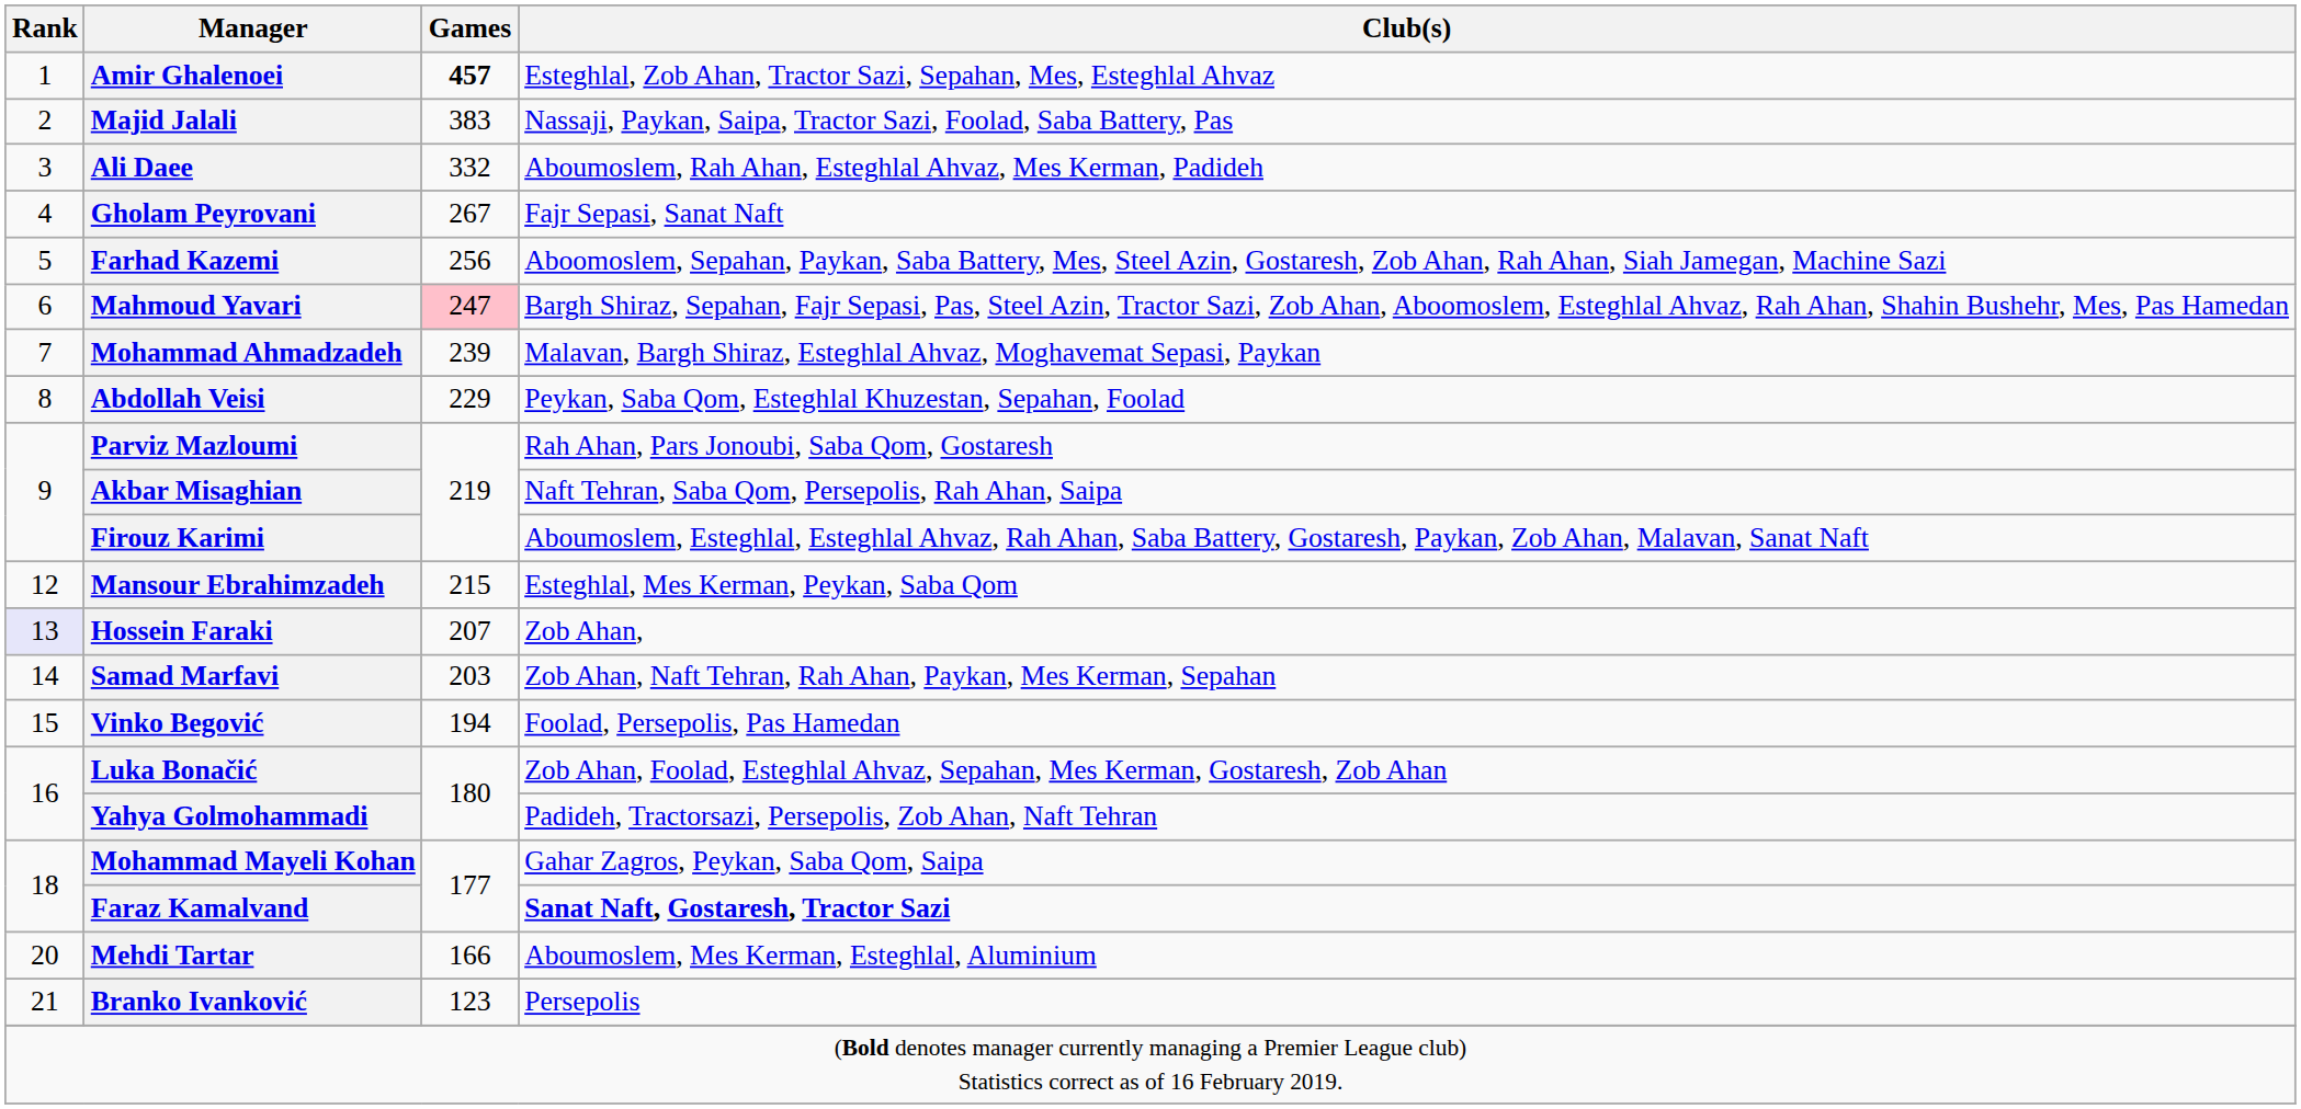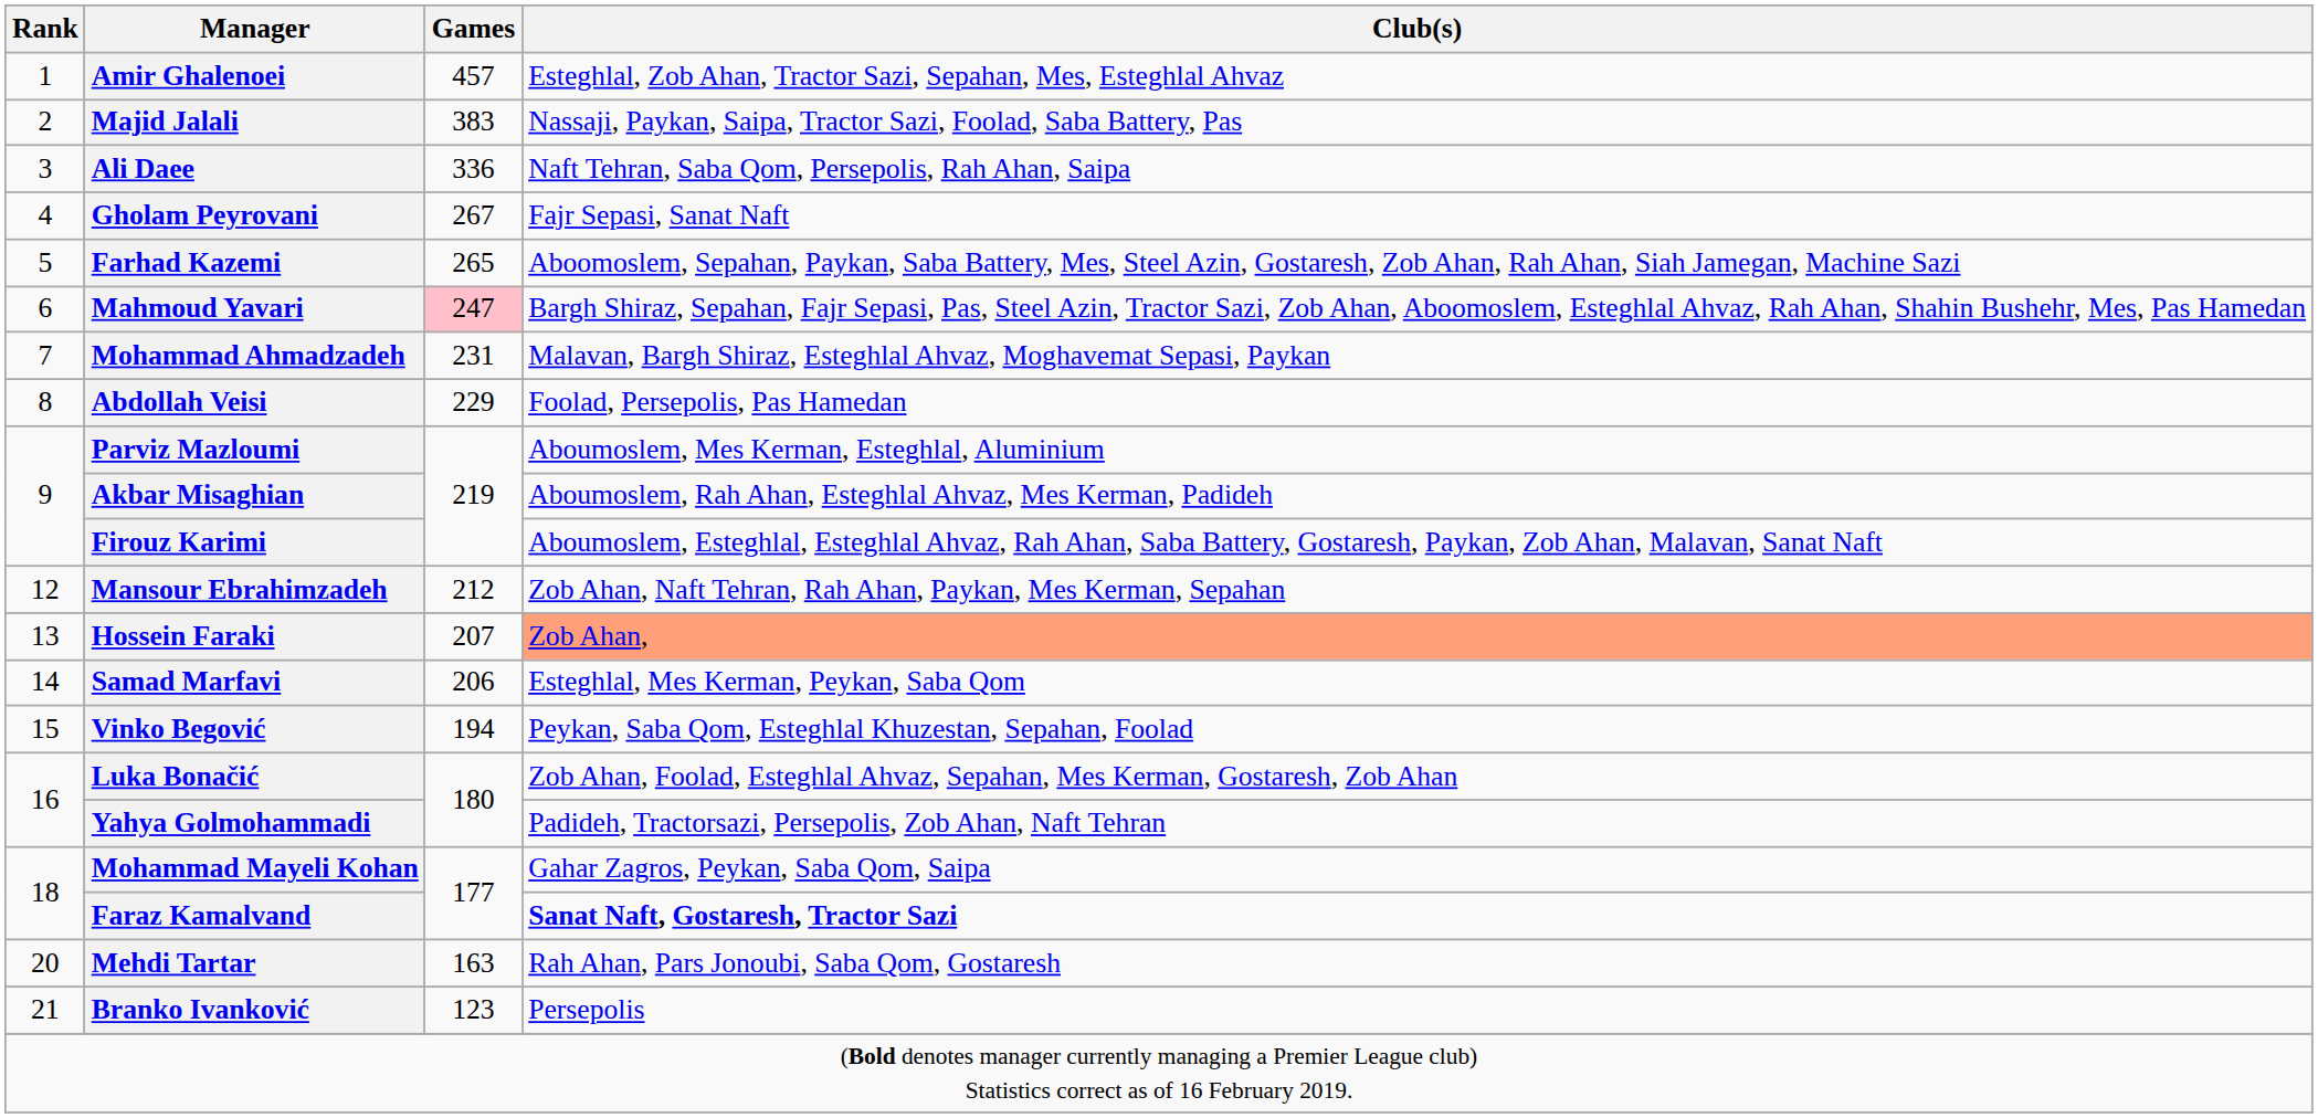Amir Ghalenoei | Games: bold -> normal
Ali Daee | Games: 332 -> 336
Ali Daee | Club(s): Aboumoslem, Rah Ahan, Esteghlal Ahvaz, Mes Kerman, Padideh -> Naft Tehran, Saba Qom, Persepolis, Rah Ahan, Saipa
Farhad Kazemi | Games: 256 -> 265
Mohammad Ahmadzadeh | Games: 239 -> 231
Abdollah Veisi | Club(s): Peykan, Saba Qom, Esteghlal Khuzestan, Sepahan, Foolad -> Foolad, Persepolis, Pas Hamedan
Parviz Mazloumi | Club(s): Rah Ahan, Pars Jonoubi, Saba Qom, Gostaresh -> Aboumoslem, Mes Kerman, Esteghlal, Aluminium
Akbar Misaghian | Club(s): Naft Tehran, Saba Qom, Persepolis, Rah Ahan, Saipa -> Aboumoslem, Rah Ahan, Esteghlal Ahvaz, Mes Kerman, Padideh
Mansour Ebrahimzadeh | Games: 215 -> 212
Mansour Ebrahimzadeh | Club(s): Esteghlal, Mes Kerman, Peykan, Saba Qom -> Zob Ahan, Naft Tehran, Rah Ahan, Paykan, Mes Kerman, Sepahan
Hossein Faraki | Rank: lavender background -> no background
Hossein Faraki | Club(s): no background -> lightsalmon background
Samad Marfavi | Games: 203 -> 206
Samad Marfavi | Club(s): Zob Ahan, Naft Tehran, Rah Ahan, Paykan, Mes Kerman, Sepahan -> Esteghlal, Mes Kerman, Peykan, Saba Qom
Vinko Begović | Club(s): Foolad, Persepolis, Pas Hamedan -> Peykan, Saba Qom, Esteghlal Khuzestan, Sepahan, Foolad
Mehdi Tartar | Games: 166 -> 163
Mehdi Tartar | Club(s): Aboumoslem, Mes Kerman, Esteghlal, Aluminium -> Rah Ahan, Pars Jonoubi, Saba Qom, Gostaresh
